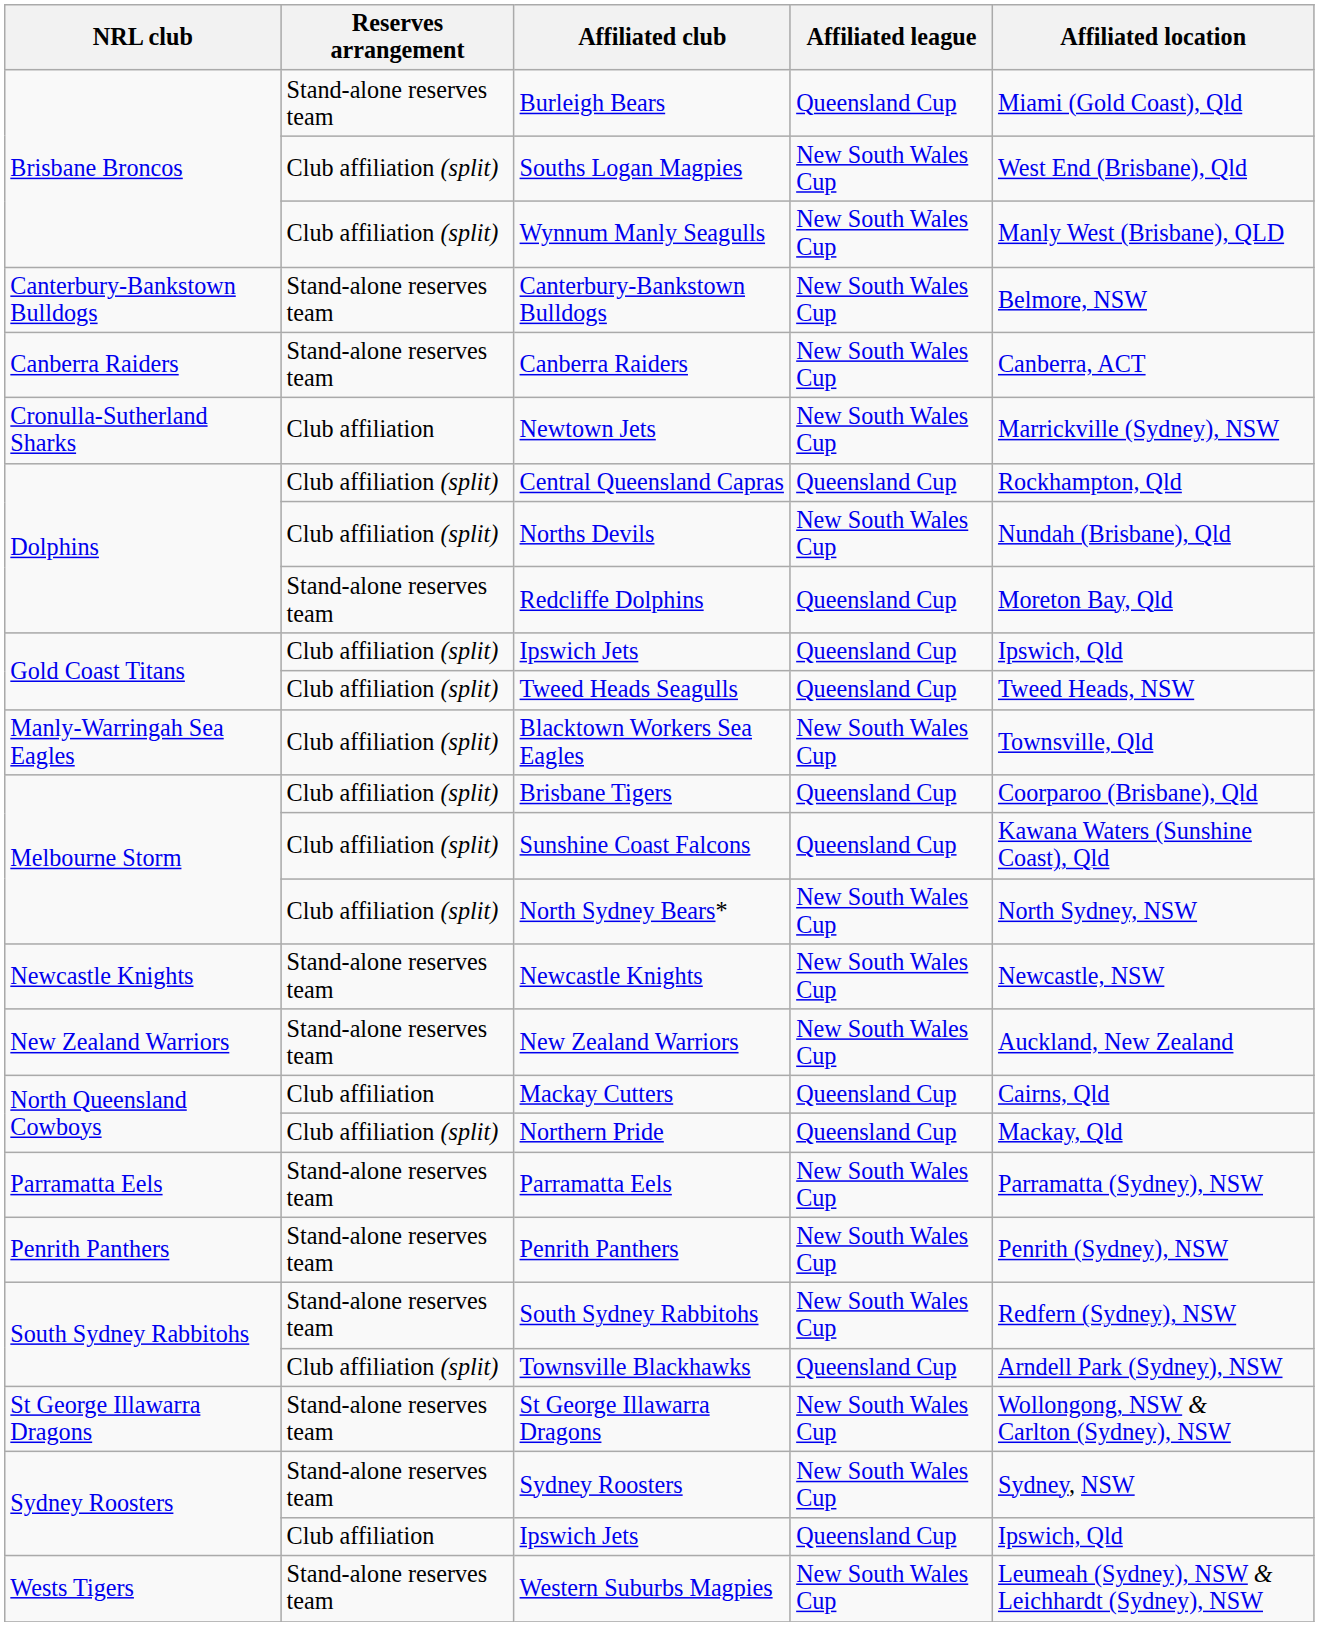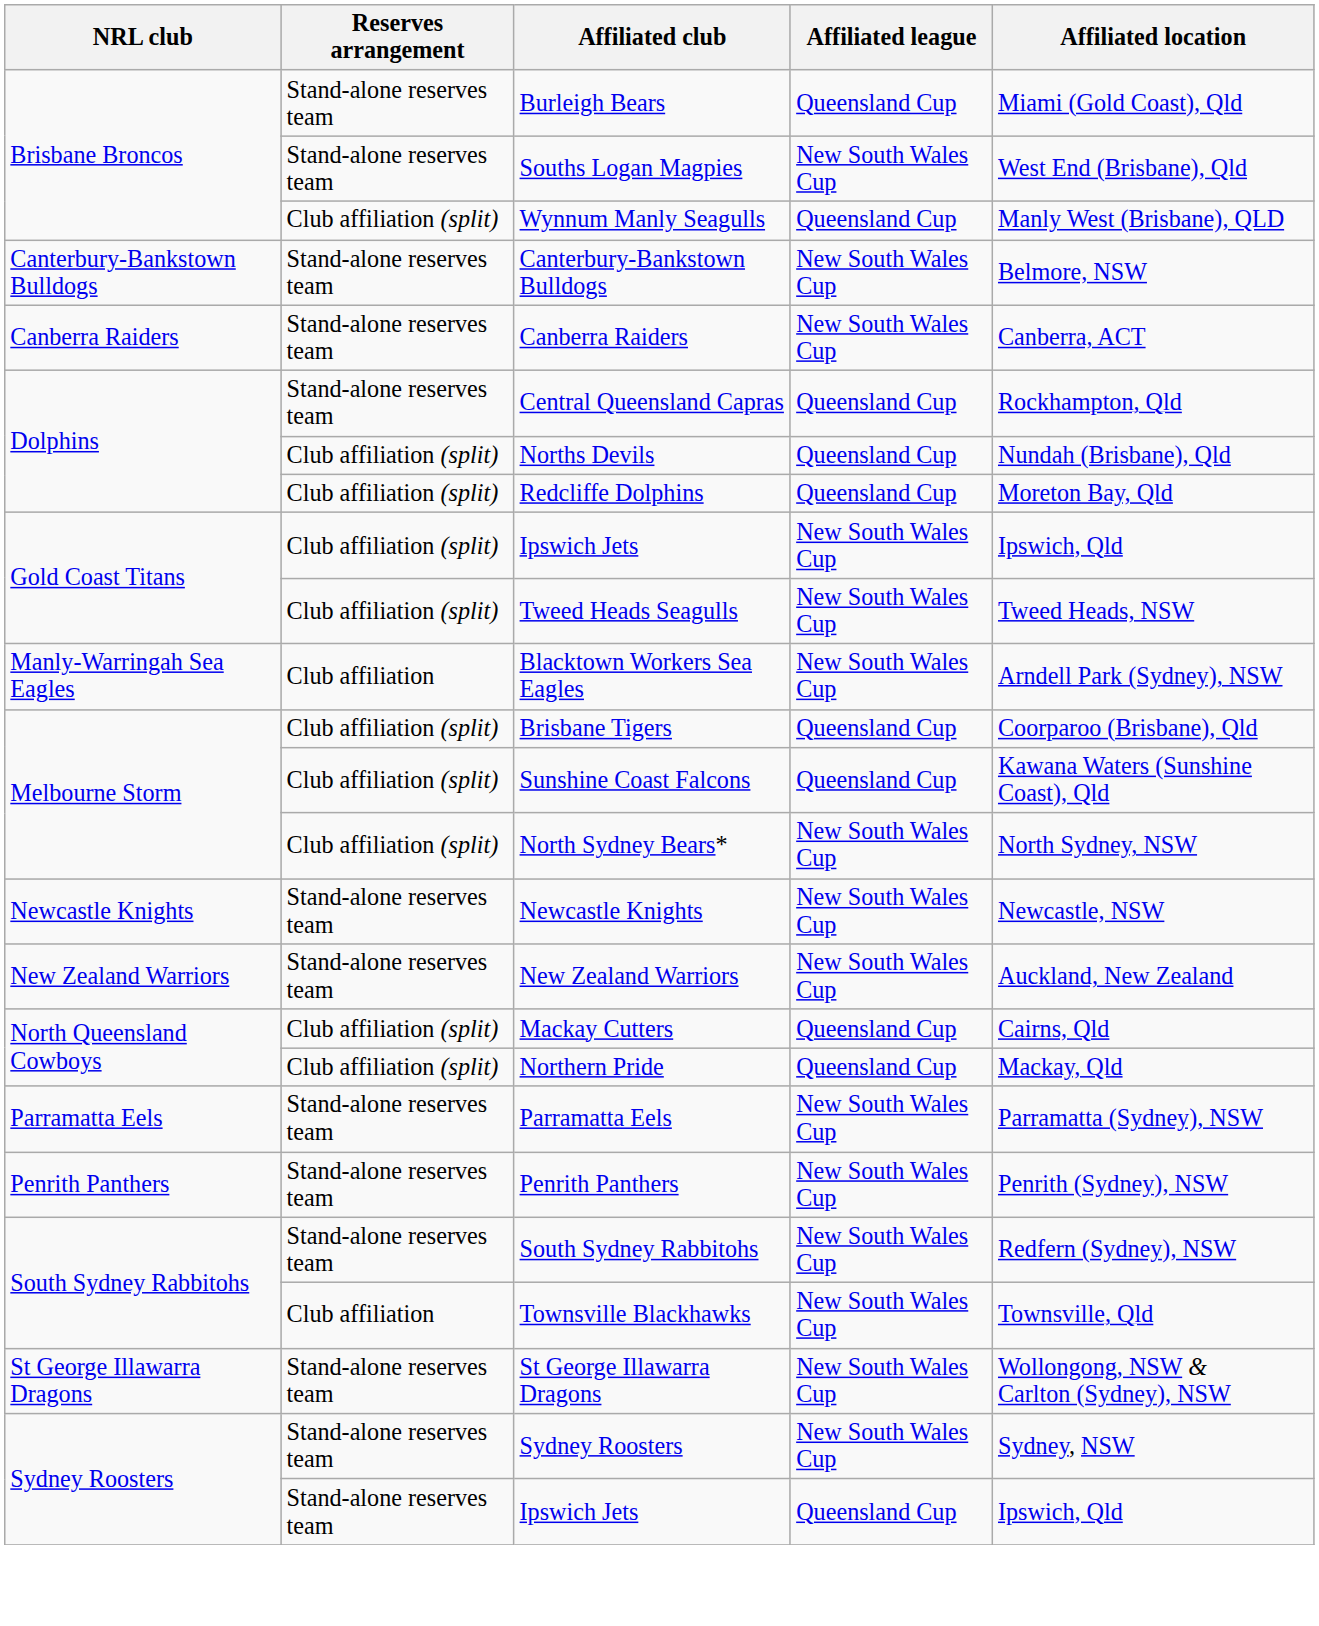Souths Logan Magpies | Reserves arrangement: Club affiliation (split) -> Stand-alone reserves team
Wynnum Manly Seagulls | Affiliated league: New South Wales Cup -> Queensland Cup
- row: Cronulla-Sutherland Sharks | Club affiliation | Newtown Jets | New South Wales Cup | Marrickville (Sydney), NSW
Central Queensland Capras | Reserves arrangement: Club affiliation (split) -> Stand-alone reserves team
Norths Devils | Affiliated league: New South Wales Cup -> Queensland Cup
Redcliffe Dolphins | Reserves arrangement: Stand-alone reserves team -> Club affiliation (split)
Gold Coast Titans / Ipswich Jets | Affiliated league: Queensland Cup -> New South Wales Cup
Tweed Heads Seagulls | Affiliated league: Queensland Cup -> New South Wales Cup
Blacktown Workers Sea Eagles | Reserves arrangement: Club affiliation (split) -> Club affiliation
Blacktown Workers Sea Eagles | Affiliated location: Townsville, Qld -> Arndell Park (Sydney), NSW
Mackay Cutters | Reserves arrangement: Club affiliation -> Club affiliation (split)
Townsville Blackhawks | Reserves arrangement: Club affiliation (split) -> Club affiliation
Townsville Blackhawks | Affiliated league: Queensland Cup -> New South Wales Cup
Townsville Blackhawks | Affiliated location: Arndell Park (Sydney), NSW -> Townsville, Qld
Sydney Roosters / Ipswich Jets | Reserves arrangement: Club affiliation -> Stand-alone reserves team
- row: Wests Tigers | Stand-alone reserves team | Western Suburbs Magpies | New South Wales Cup | Leumeah (Sydney), NSW & Leichhardt (Sydney), NSW
